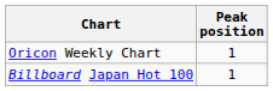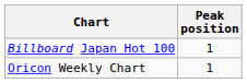rows swapped: Oricon Weekly Chart <-> Billboard Japan Hot 100
